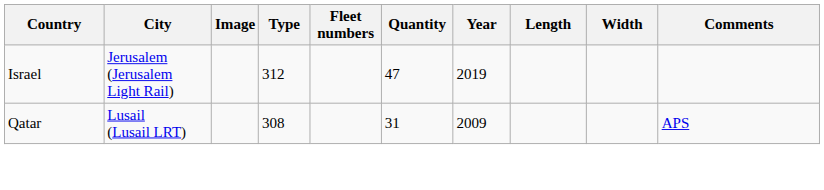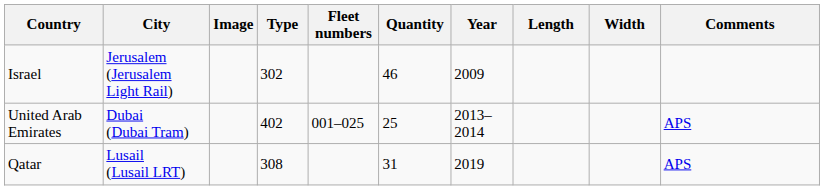Israel | Type: 312 -> 302
Israel | Quantity: 47 -> 46
Israel | Year: 2019 -> 2009
+ row: United Arab Emirates | Dubai (Dubai Tram) | 402 | 001–025 | 25 | 2013–2014 | APS
Qatar | Year: 2009 -> 2019
